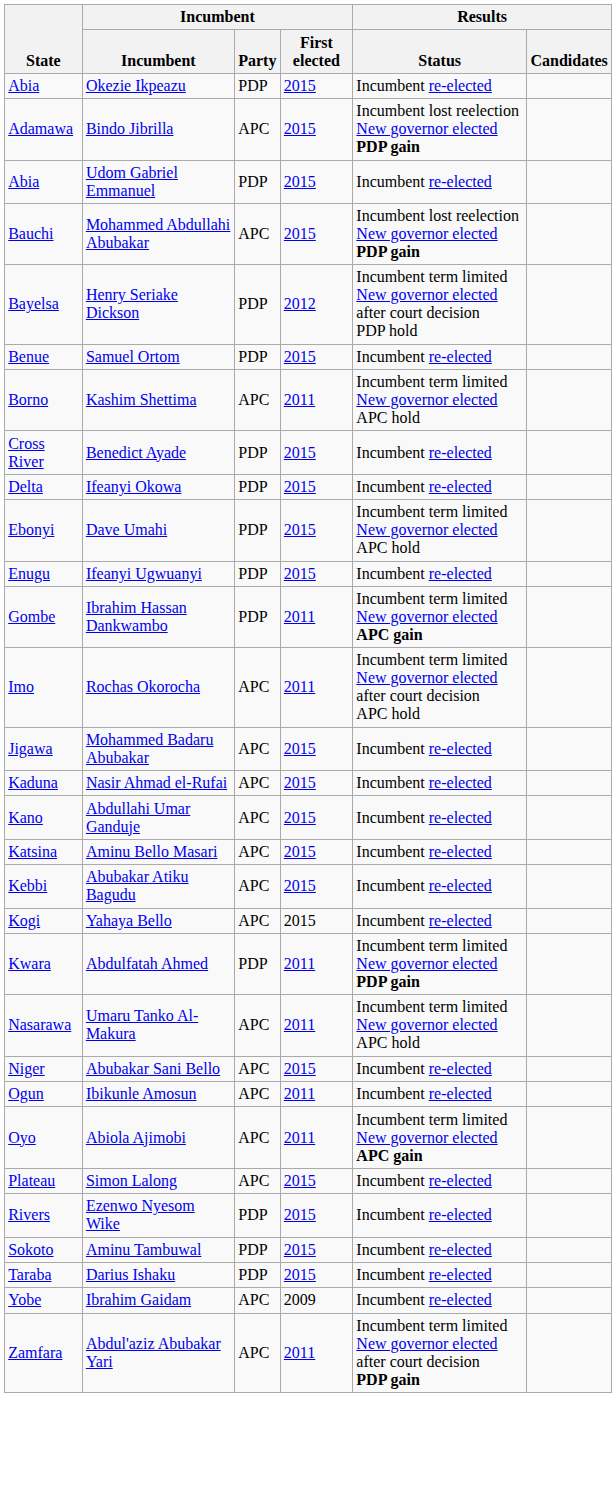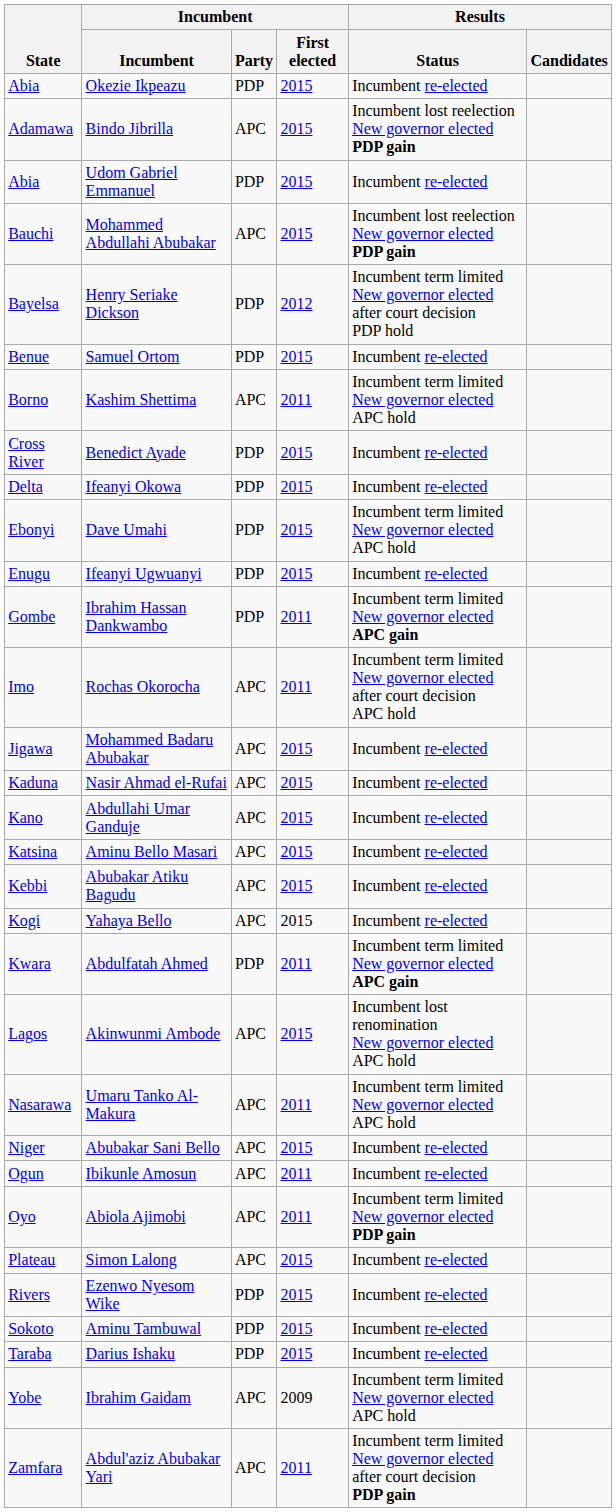Abdulfatah Ahmed | Results / Status: Incumbent term limited New governor elected PDP gain -> Incumbent term limited New governor elected APC gain
+ row: Lagos | Akinwunmi Ambode | APC | 2015 | Incumbent lost renomination New governor elected APC hold
Abiola Ajimobi | Results / Status: Incumbent term limited New governor elected APC gain -> Incumbent term limited New governor elected PDP gain
Ibrahim Gaidam | Results / Status: Incumbent re-elected -> Incumbent term limited New governor elected APC hold
